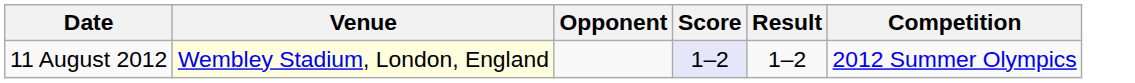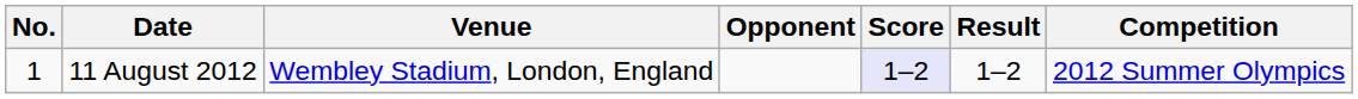+ column: No. | 1
11 August 2012 | Venue: lightyellow background -> no background
